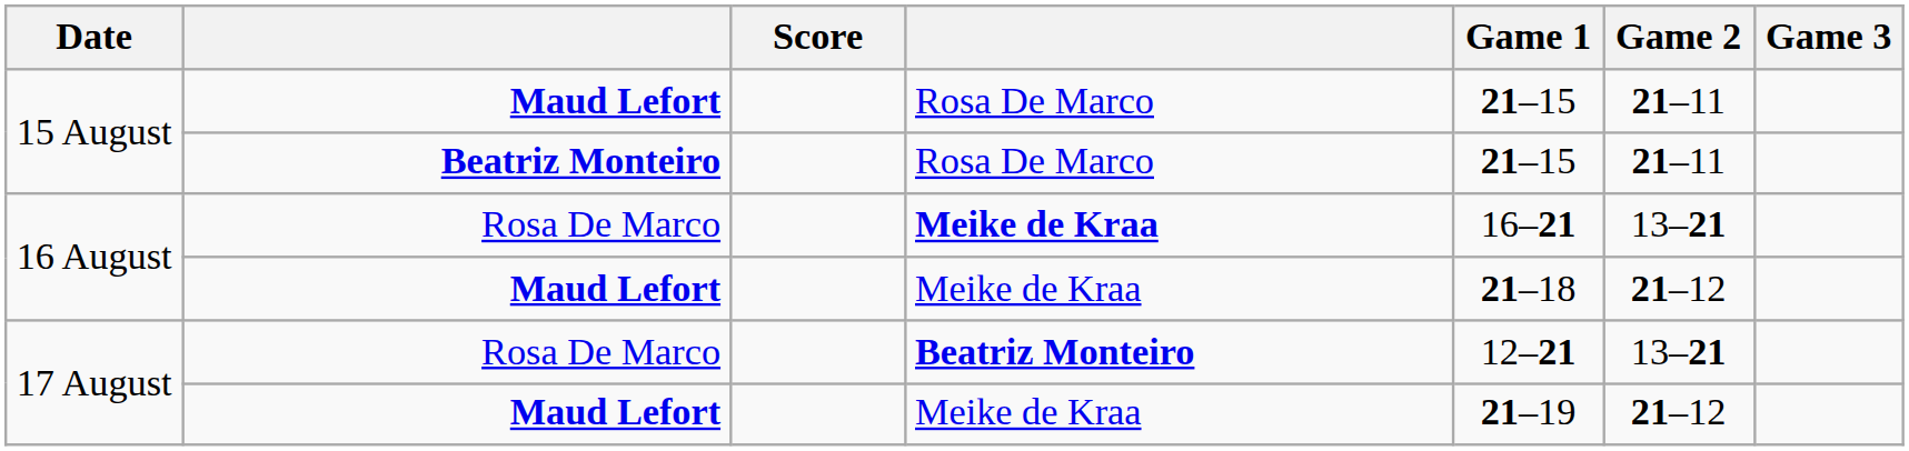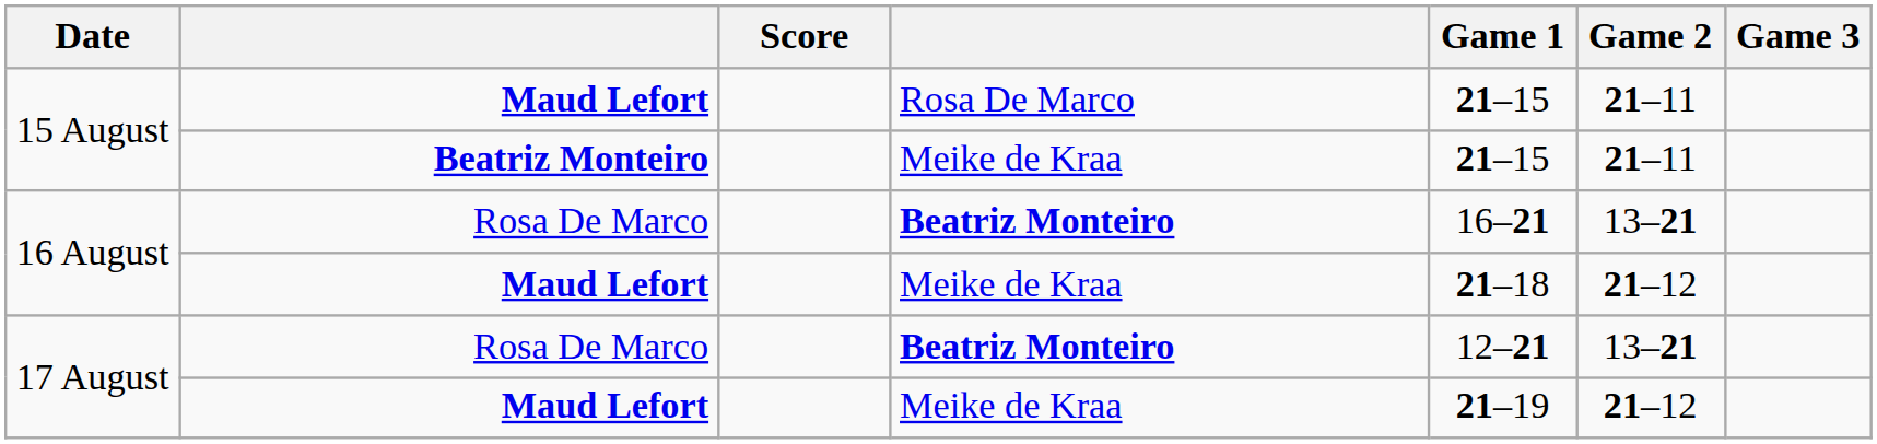15 August / Beatriz Monteiro | column 4: Rosa De Marco -> Meike de Kraa
16 August / Rosa De Marco | column 4: Meike de Kraa -> Beatriz Monteiro
